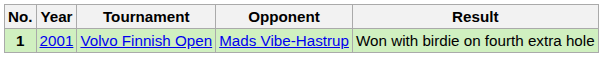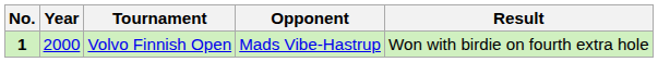Volvo Finnish Open | Year: 2001 -> 2000
